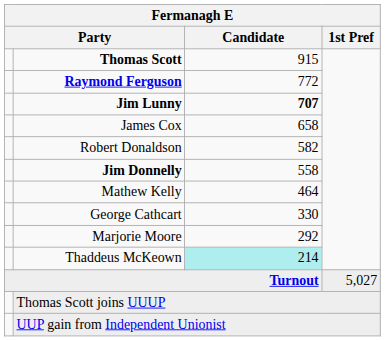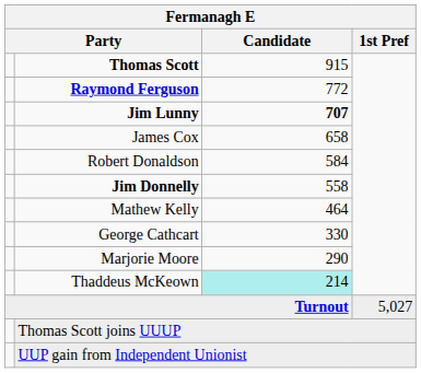Robert Donaldson | Candidate: 582 -> 584
Marjorie Moore | Candidate: 292 -> 290
